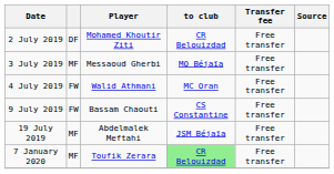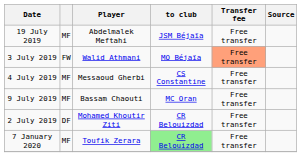rows swapped: 2 July 2019 <-> 19 July 2019
3 July 2019 | column 2: MF -> FW
3 July 2019 | Player: Messaoud Gherbi -> Walid Athmani
3 July 2019 | Transfer fee: no background -> lightsalmon background
4 July 2019 | column 2: FW -> MF
4 July 2019 | Player: Walid Athmani -> Messaoud Gherbi
4 July 2019 | to club: MC Oran -> CS Constantine
9 July 2019 | column 2: FW -> MF
9 July 2019 | to club: CS Constantine -> MC Oran
